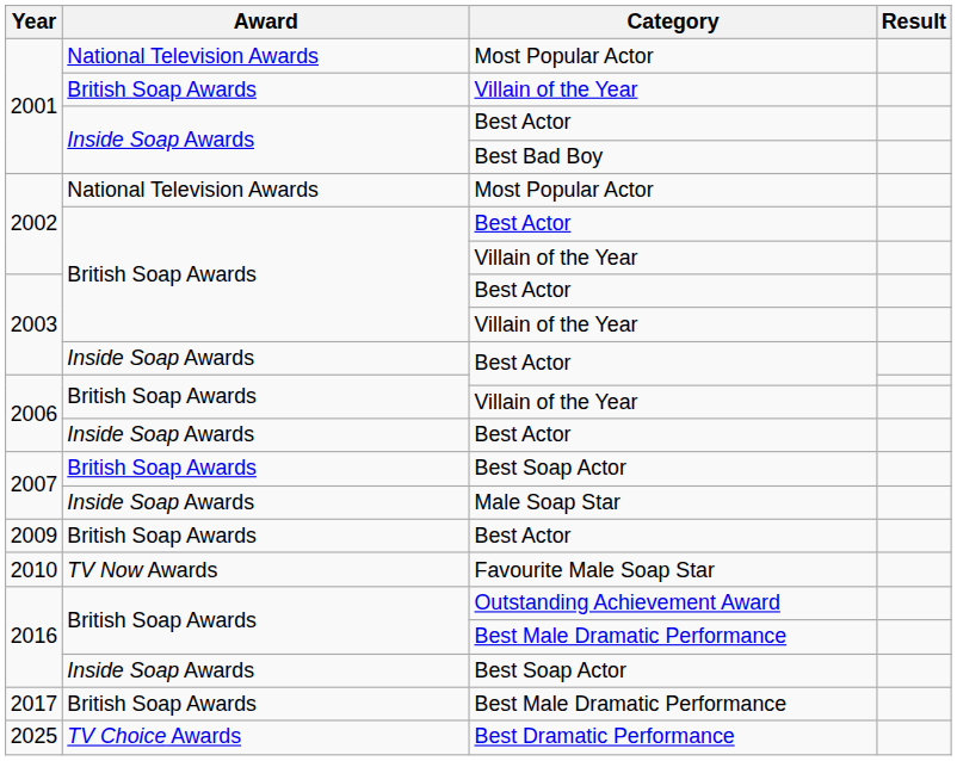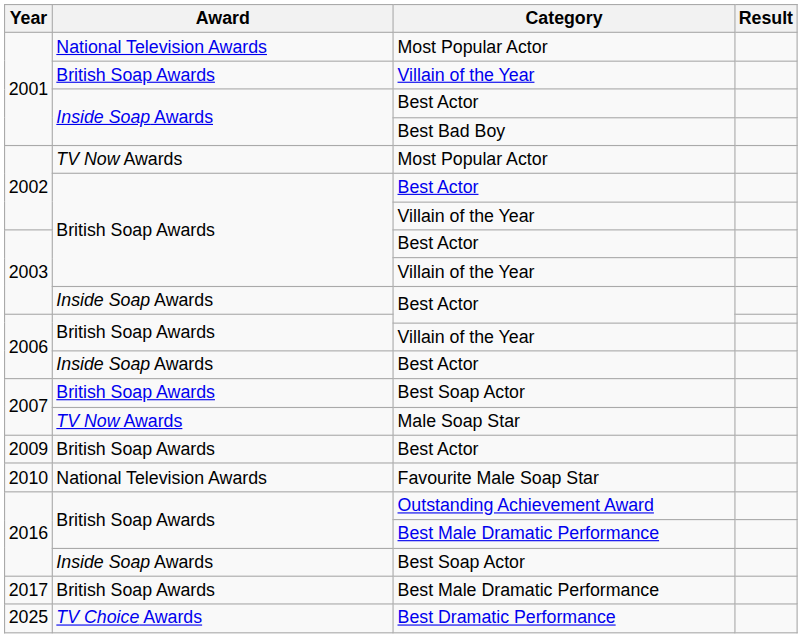2002 / Most Popular Actor | Award: National Television Awards -> TV Now Awards
2007 / Male Soap Star | Award: Inside Soap Awards -> TV Now Awards
2010 | Award: TV Now Awards -> National Television Awards
